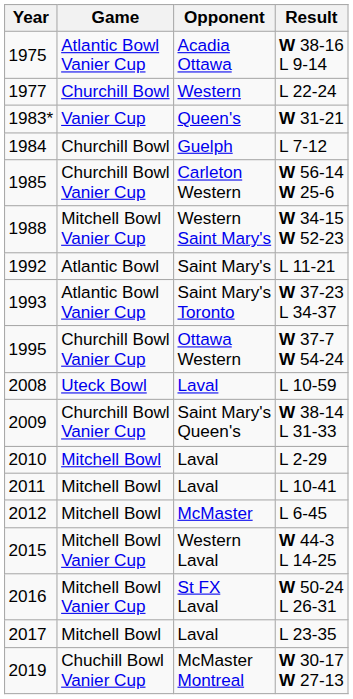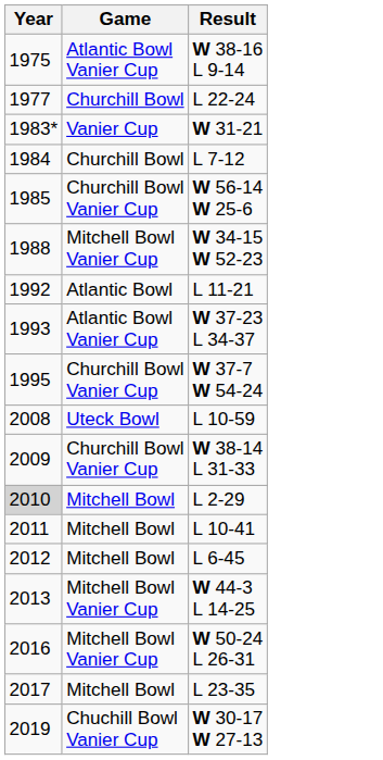- column: Opponent | Acadia Ottawa | Western | Queen's | Guelph | Carleton Western | Western Saint Mary's | Saint Mary's | Saint Mary's Toronto | Ottawa Western | Laval | Saint Mary's Queen's | Laval | Laval | McMaster | Western Laval | St FX Laval | Laval | McMaster Montreal
L 2-29 | Year: no background -> lightgrey background
W 44-3 L 14-25 | Year: 2015 -> 2013
